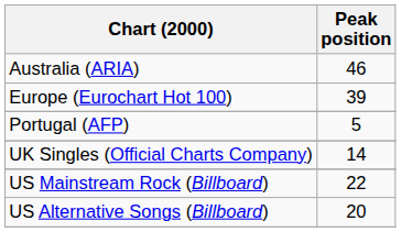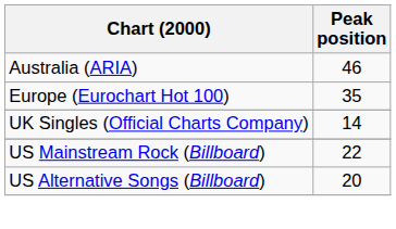Europe (Eurochart Hot 100) | Peak position: 39 -> 35
- row: Portugal (AFP) | 5
